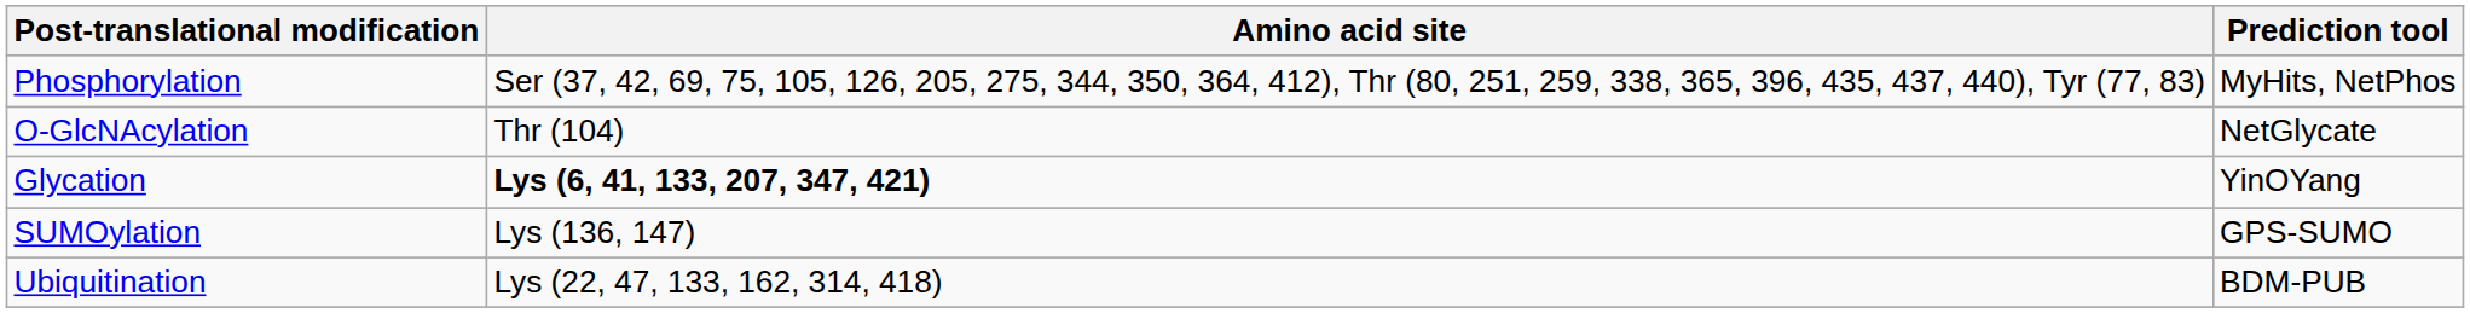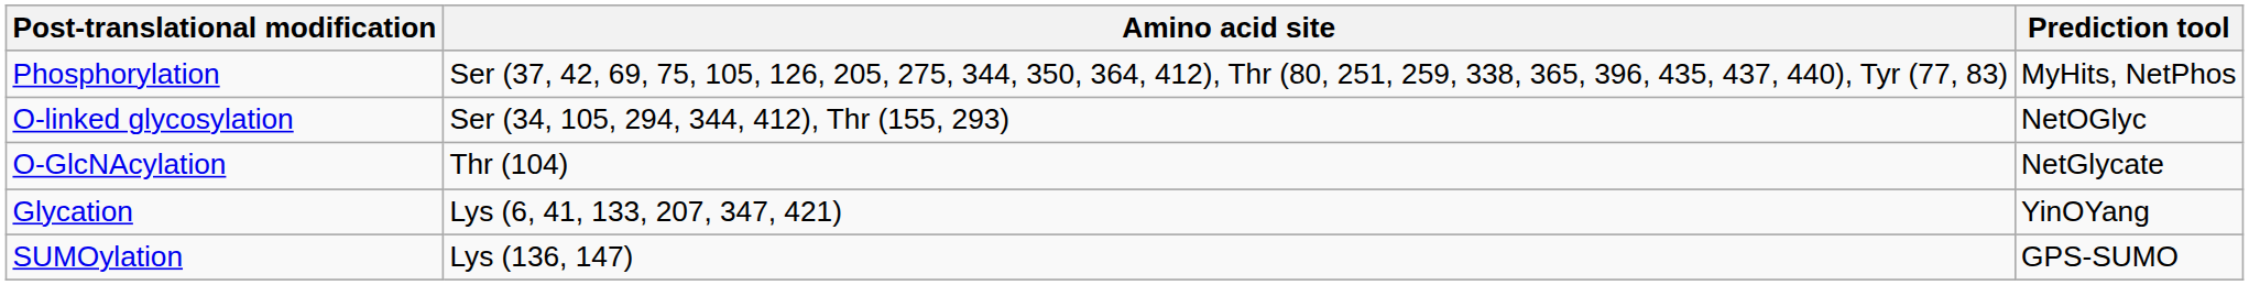+ row: O-linked glycosylation | Ser (34, 105, 294, 344, 412), Thr (155, 293) | NetOGlyc
Glycation | Amino acid site: bold -> normal
- row: Ubiquitination | Lys (22, 47, 133, 162, 314, 418) | BDM-PUB
